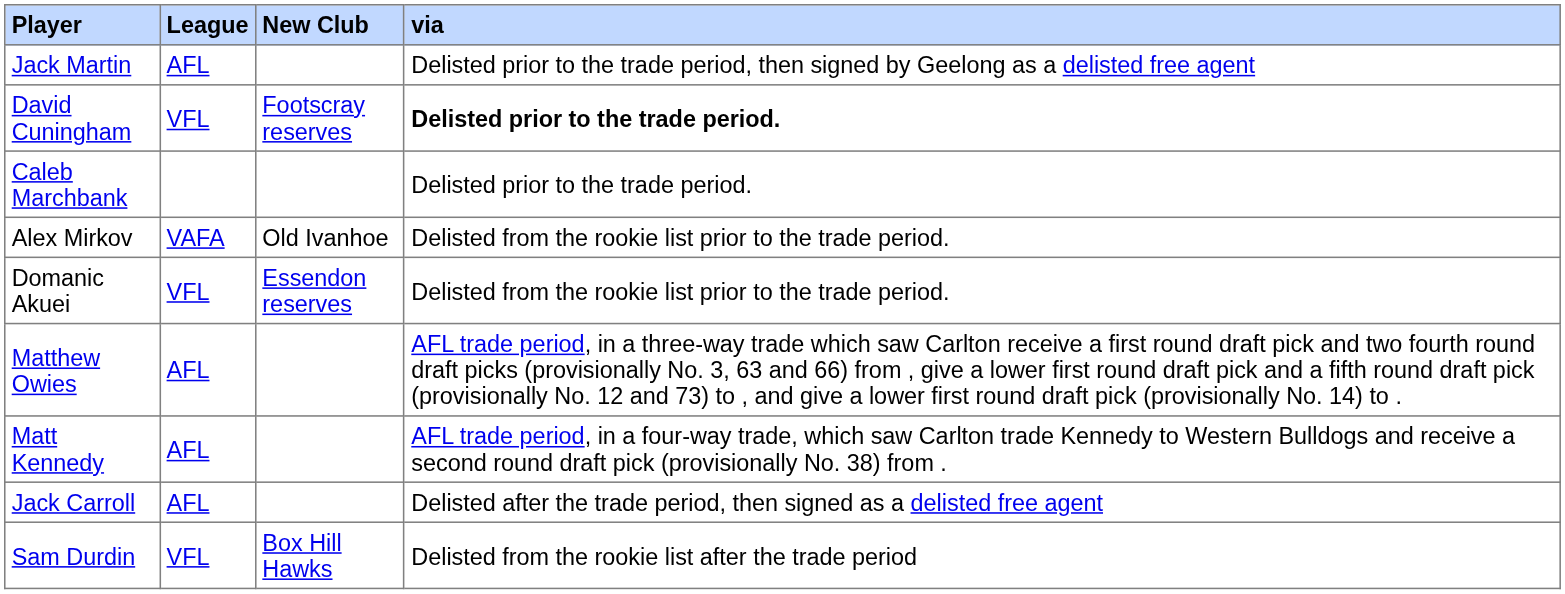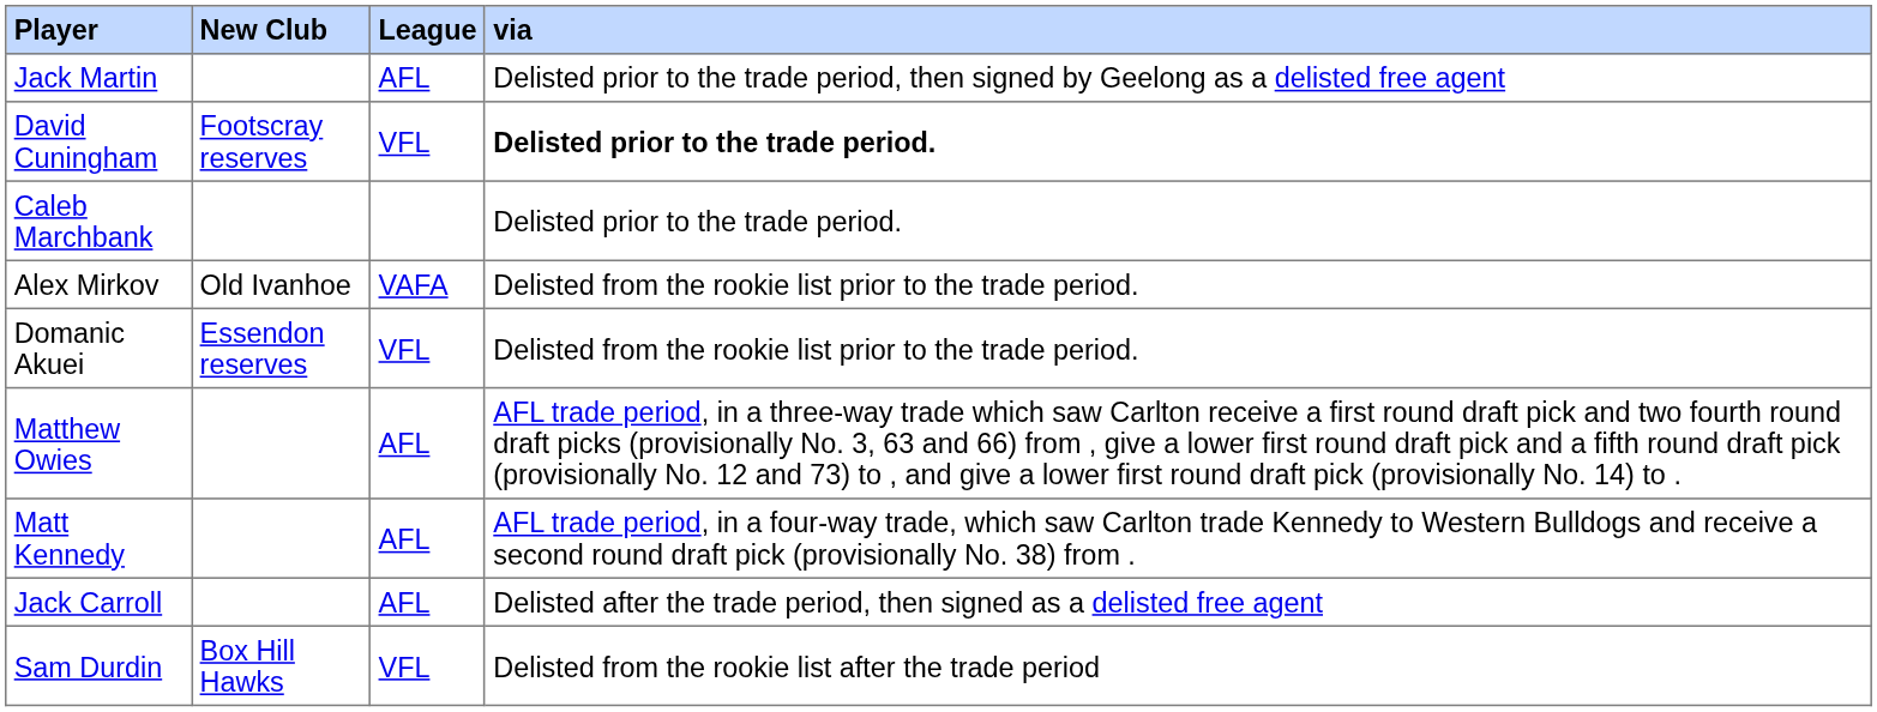columns swapped: New Club <-> League
